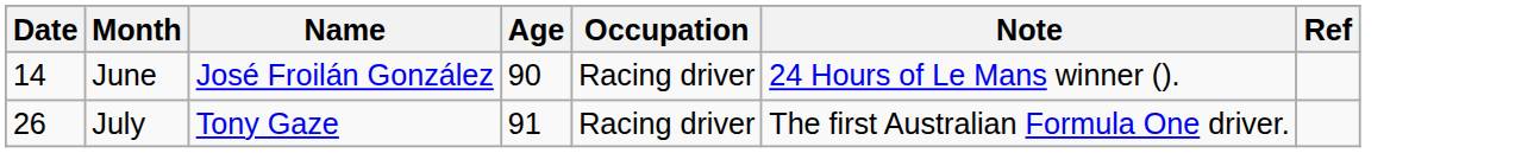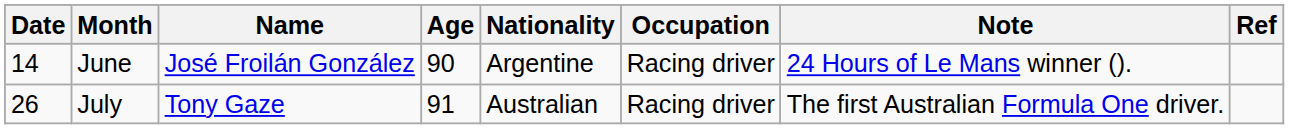+ column: Nationality | Argentine | Australian
